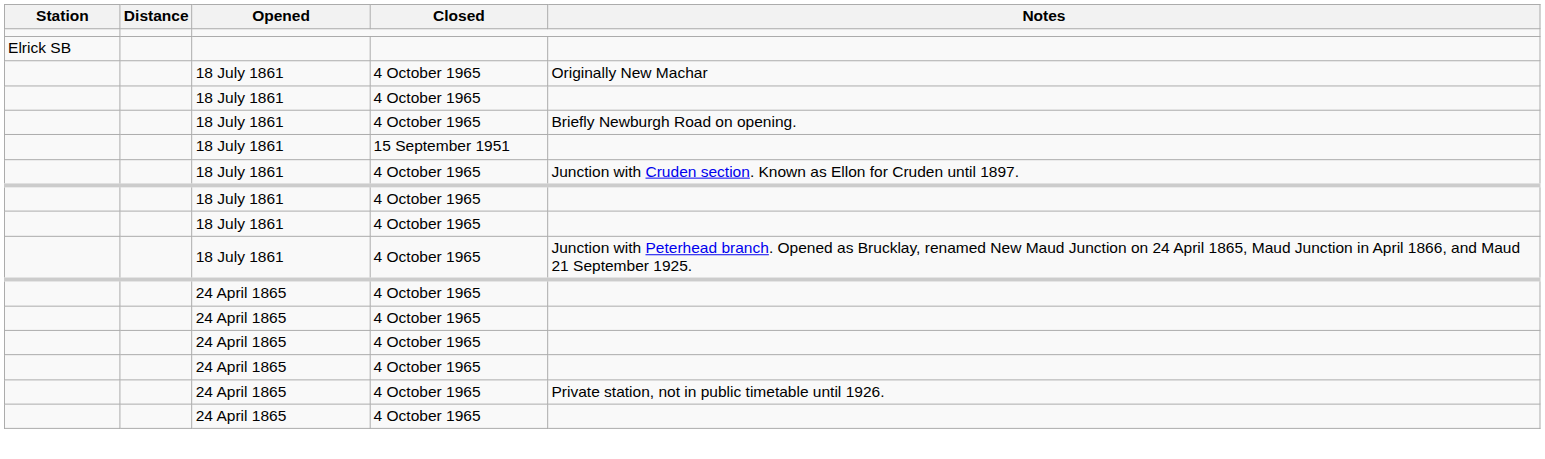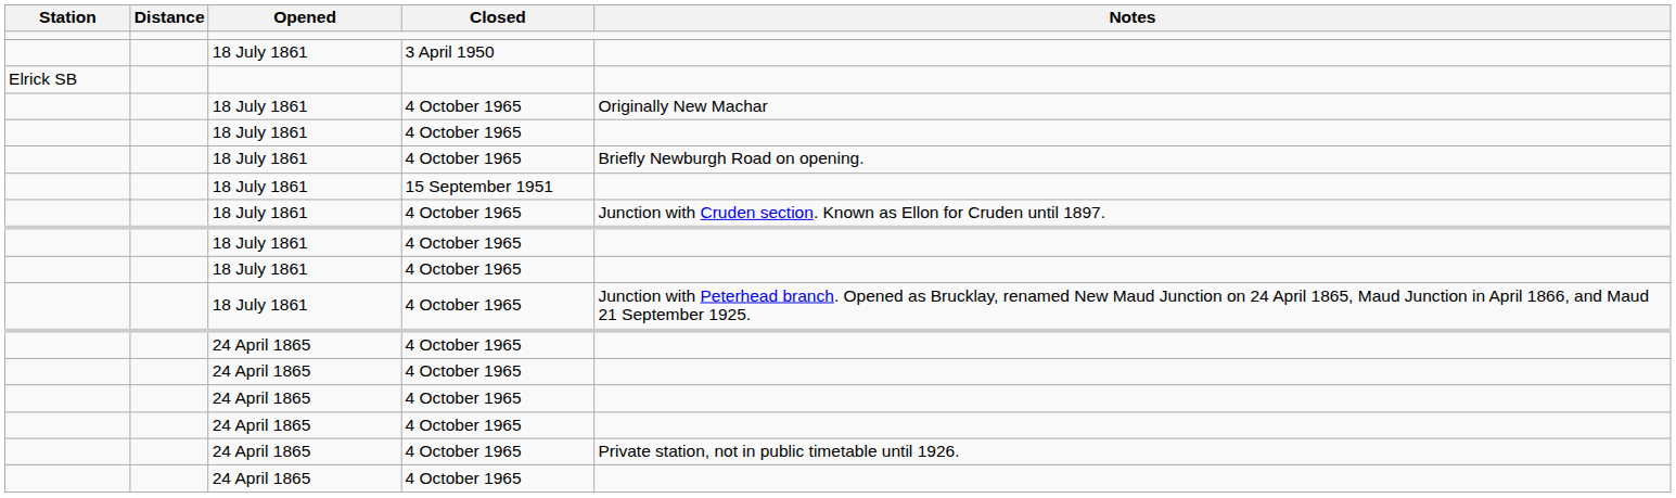+ row: 18 July 1861 | 3 April 1950
